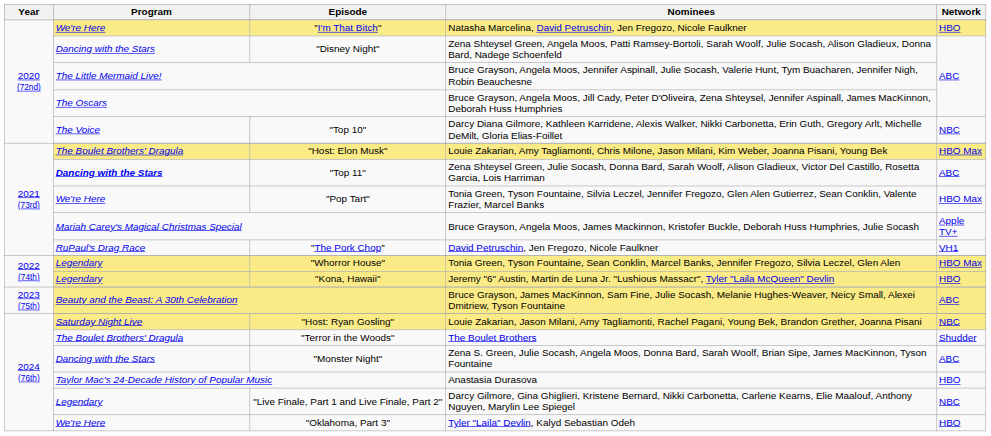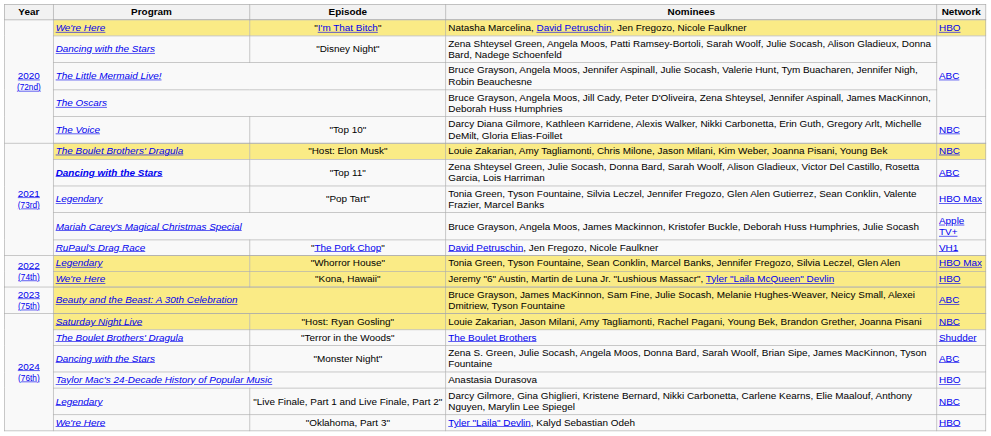"Host: Elon Musk" | Network: HBO Max -> NBC
"Pop Tart" | Program: We're Here -> Legendary
"Kona, Hawaii" | Program: Legendary -> We're Here
